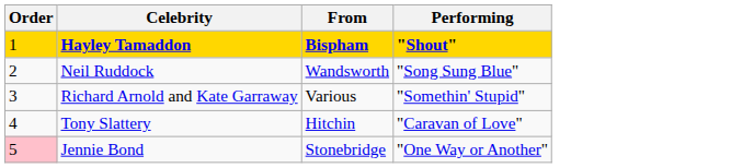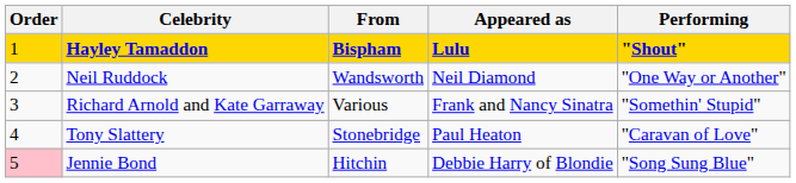+ column: Appeared as | Lulu | Neil Diamond | Frank and Nancy Sinatra | Paul Heaton | Debbie Harry of Blondie
Neil Ruddock | Performing: "Song Sung Blue" -> "One Way or Another"
Tony Slattery | From: Hitchin -> Stonebridge
Jennie Bond | From: Stonebridge -> Hitchin
Jennie Bond | Performing: "One Way or Another" -> "Song Sung Blue"
